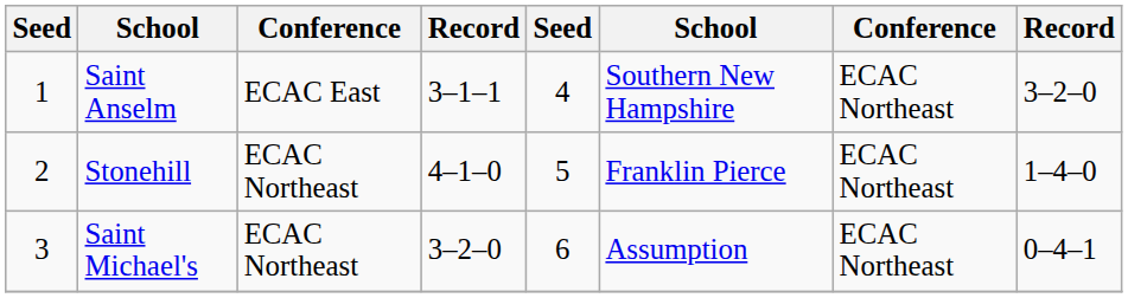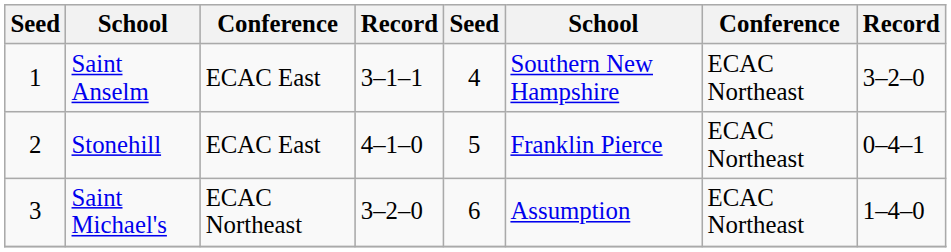Stonehill | column 3: ECAC Northeast -> ECAC East
Stonehill | column 8: 1–4–0 -> 0–4–1
Saint Michael's | column 8: 0–4–1 -> 1–4–0
